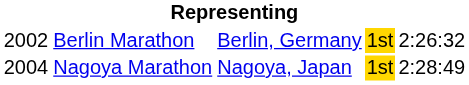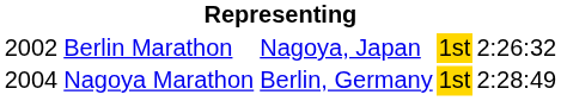Berlin Marathon | column 3: Berlin, Germany -> Nagoya, Japan
Nagoya Marathon | column 3: Nagoya, Japan -> Berlin, Germany
